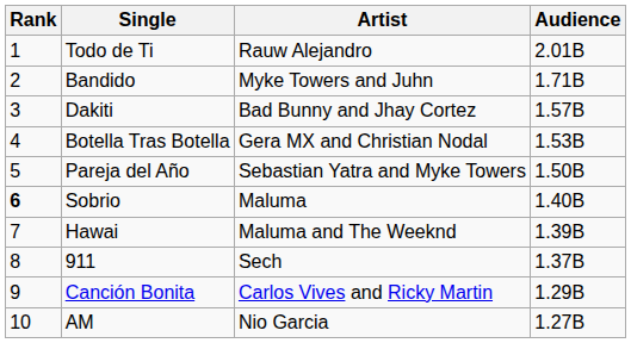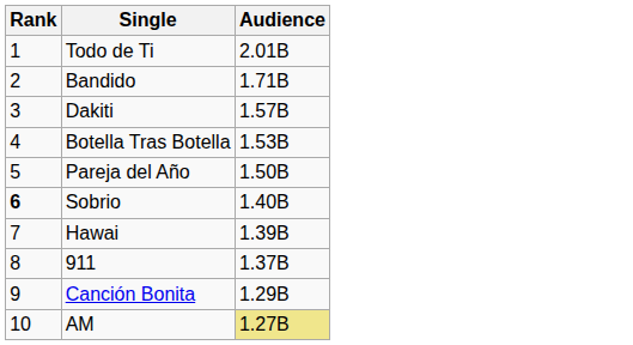- column: Artist | Rauw Alejandro | Myke Towers and Juhn | Bad Bunny and Jhay Cortez | Gera MX and Christian Nodal | Sebastian Yatra and Myke Towers | Maluma | Maluma and The Weeknd | Sech | Carlos Vives and Ricky Martin | Nio Garcia
AM | Audience: no background -> khaki background
